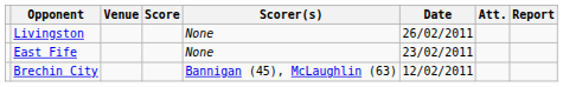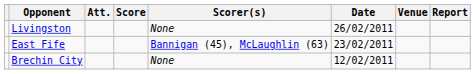columns swapped: Venue <-> Att.
East Fife | Scorer(s): None -> Bannigan (45), McLaughlin (63)
Brechin City | Scorer(s): Bannigan (45), McLaughlin (63) -> None
